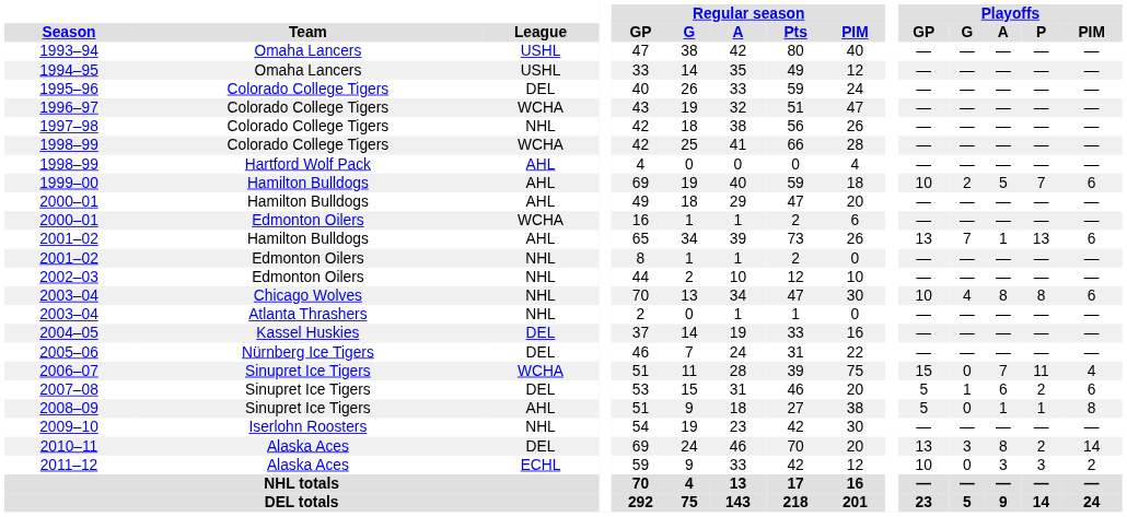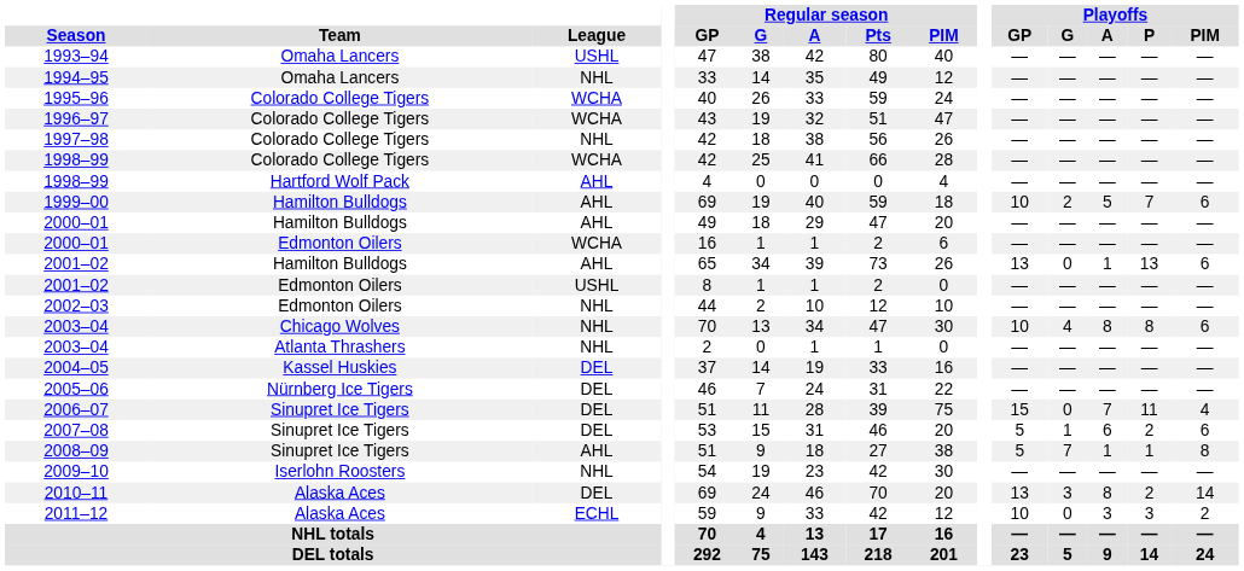1994–95 | League: USHL -> NHL
1995–96 | League: DEL -> WCHA
2001–02 / Hamilton Bulldogs | Playoffs / G: 7 -> 0
2001–02 / Edmonton Oilers | League: NHL -> USHL
2006–07 | League: WCHA -> DEL
2008–09 | Playoffs / G: 0 -> 7
